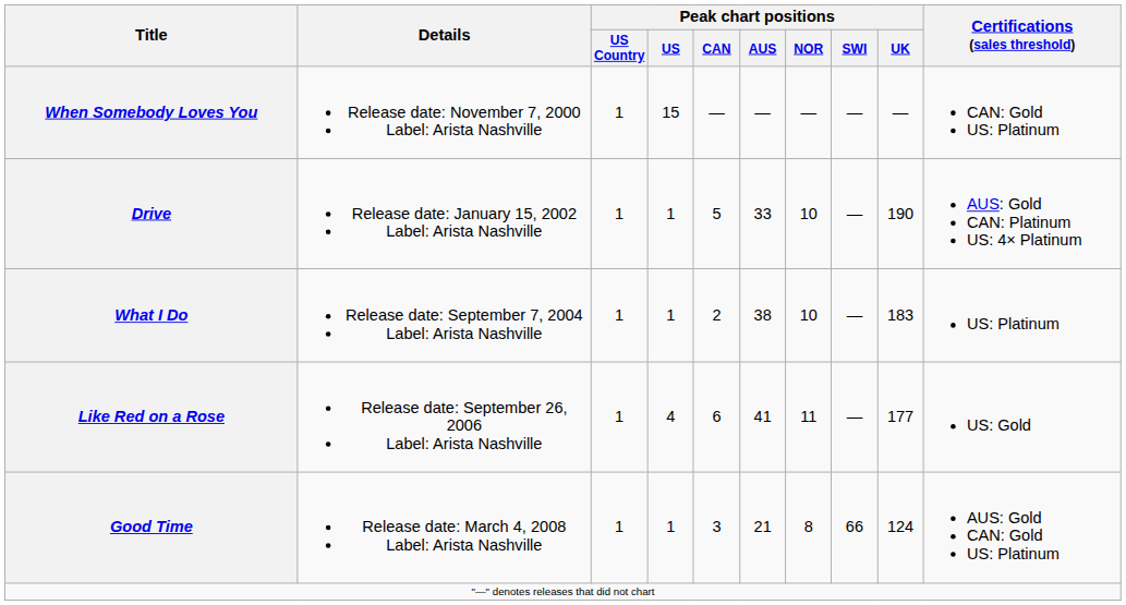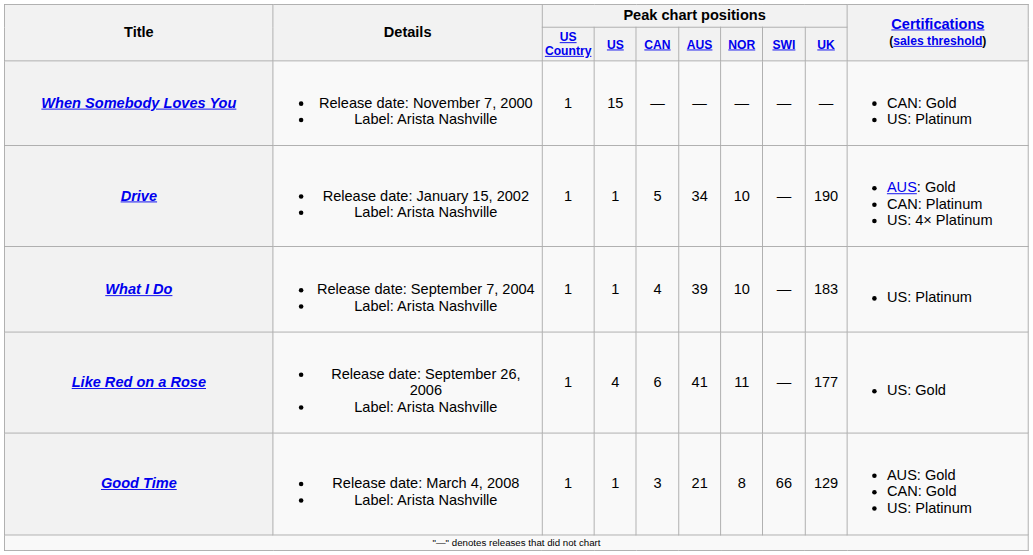Drive | Peak chart positions / AUS: 33 -> 34
What I Do | Peak chart positions / CAN: 2 -> 4
What I Do | Peak chart positions / AUS: 38 -> 39
Good Time | Peak chart positions / UK: 124 -> 129
